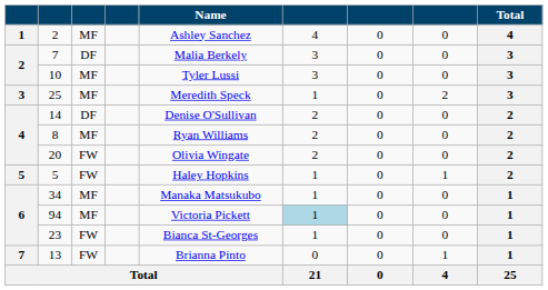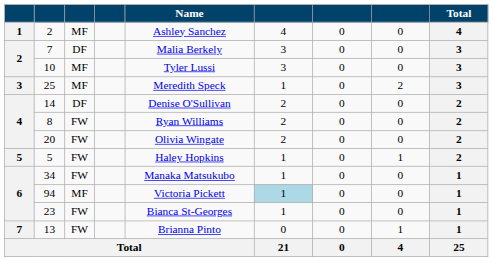8 | column 3: MF -> FW
34 | column 3: MF -> FW
